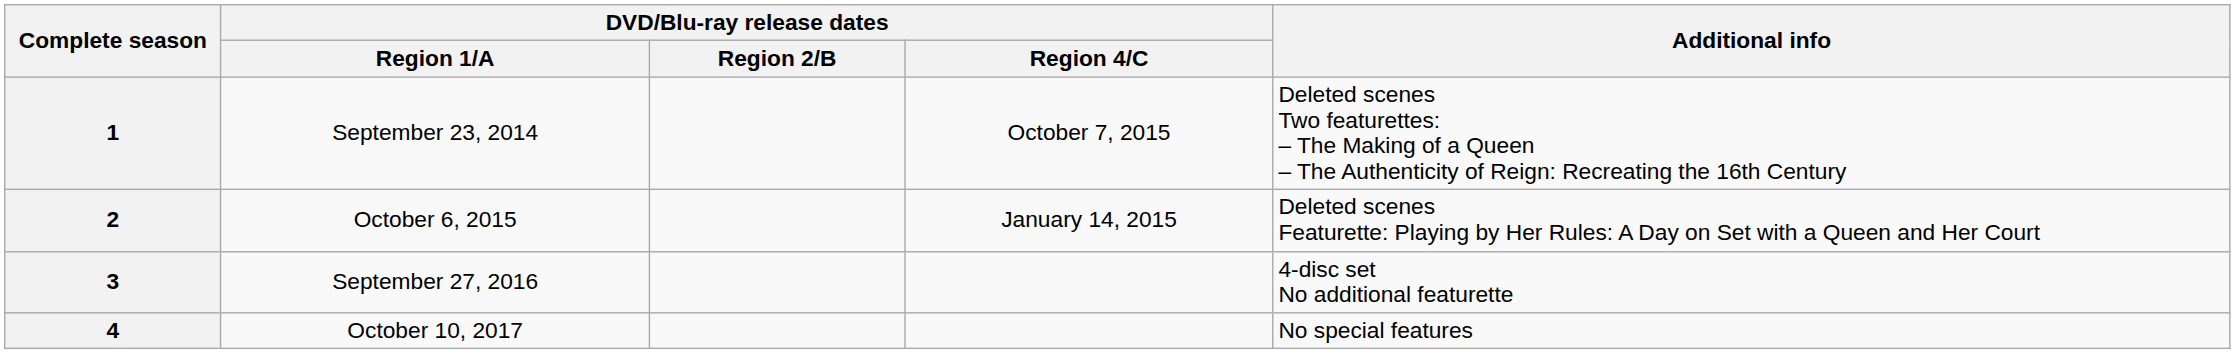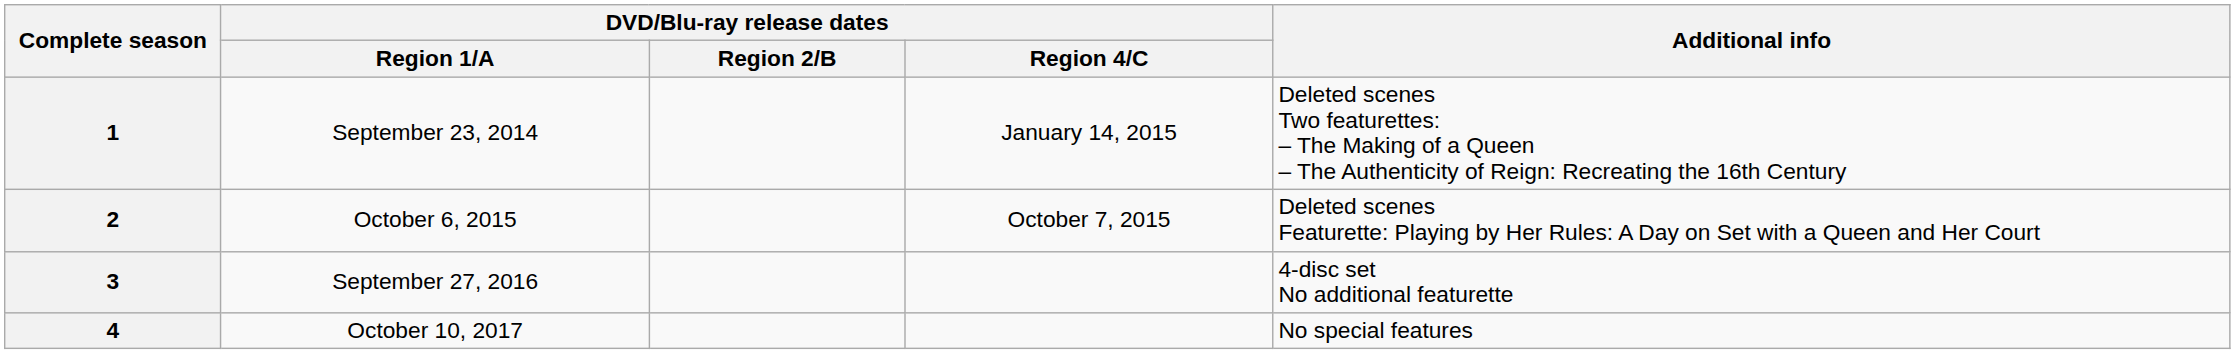1 | DVD/Blu-ray release dates / Region 4/C: October 7, 2015 -> January 14, 2015
2 | DVD/Blu-ray release dates / Region 4/C: January 14, 2015 -> October 7, 2015
